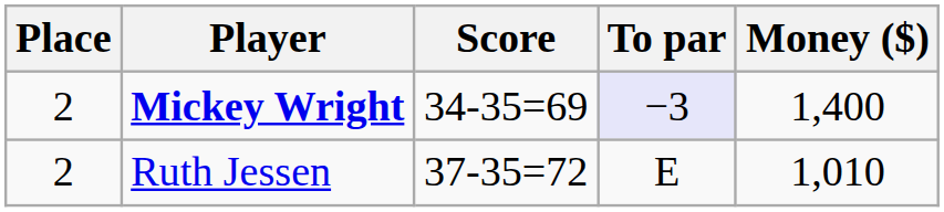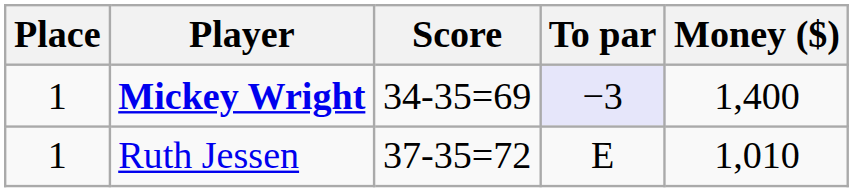Mickey Wright | Place: 2 -> 1
Ruth Jessen | Place: 2 -> 1
